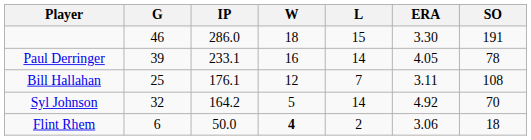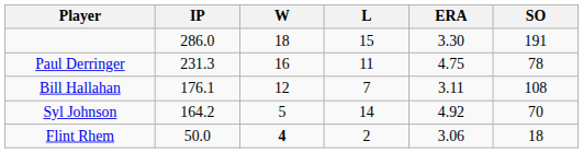- column: G | 46 | 39 | 25 | 32 | 6
Paul Derringer | IP: 233.1 -> 231.3
Paul Derringer | L: 14 -> 11
Paul Derringer | ERA: 4.05 -> 4.75
